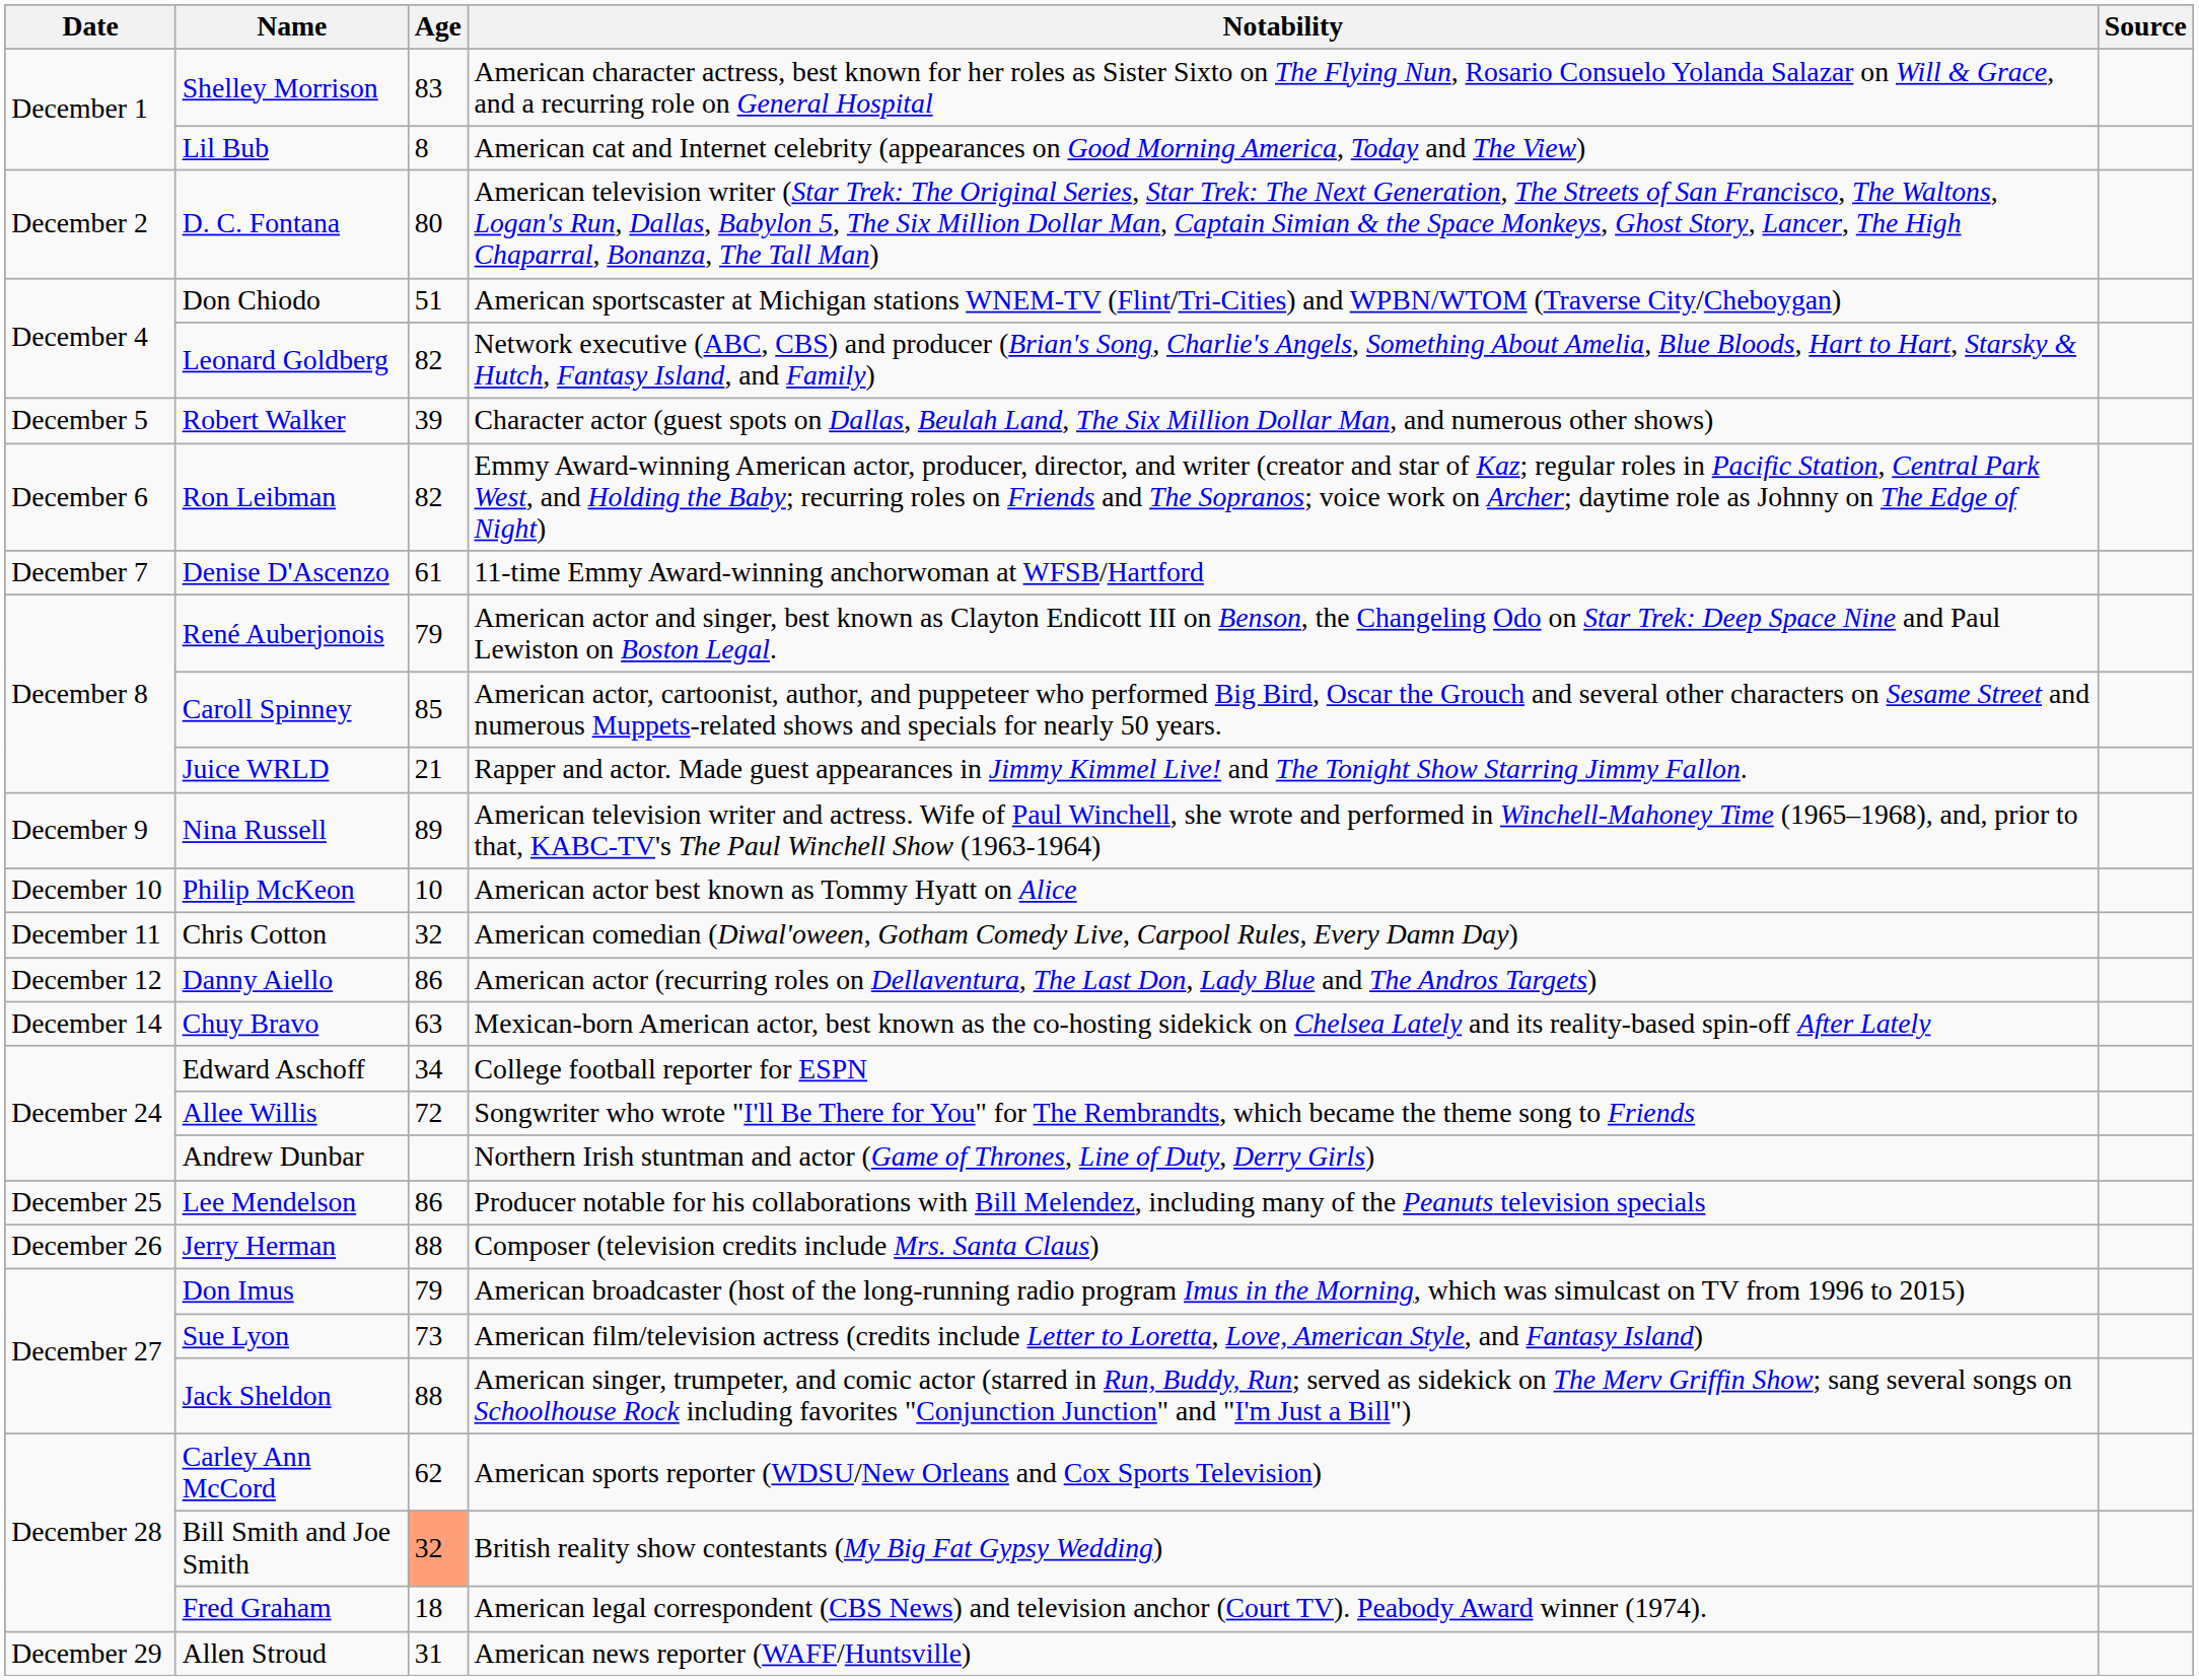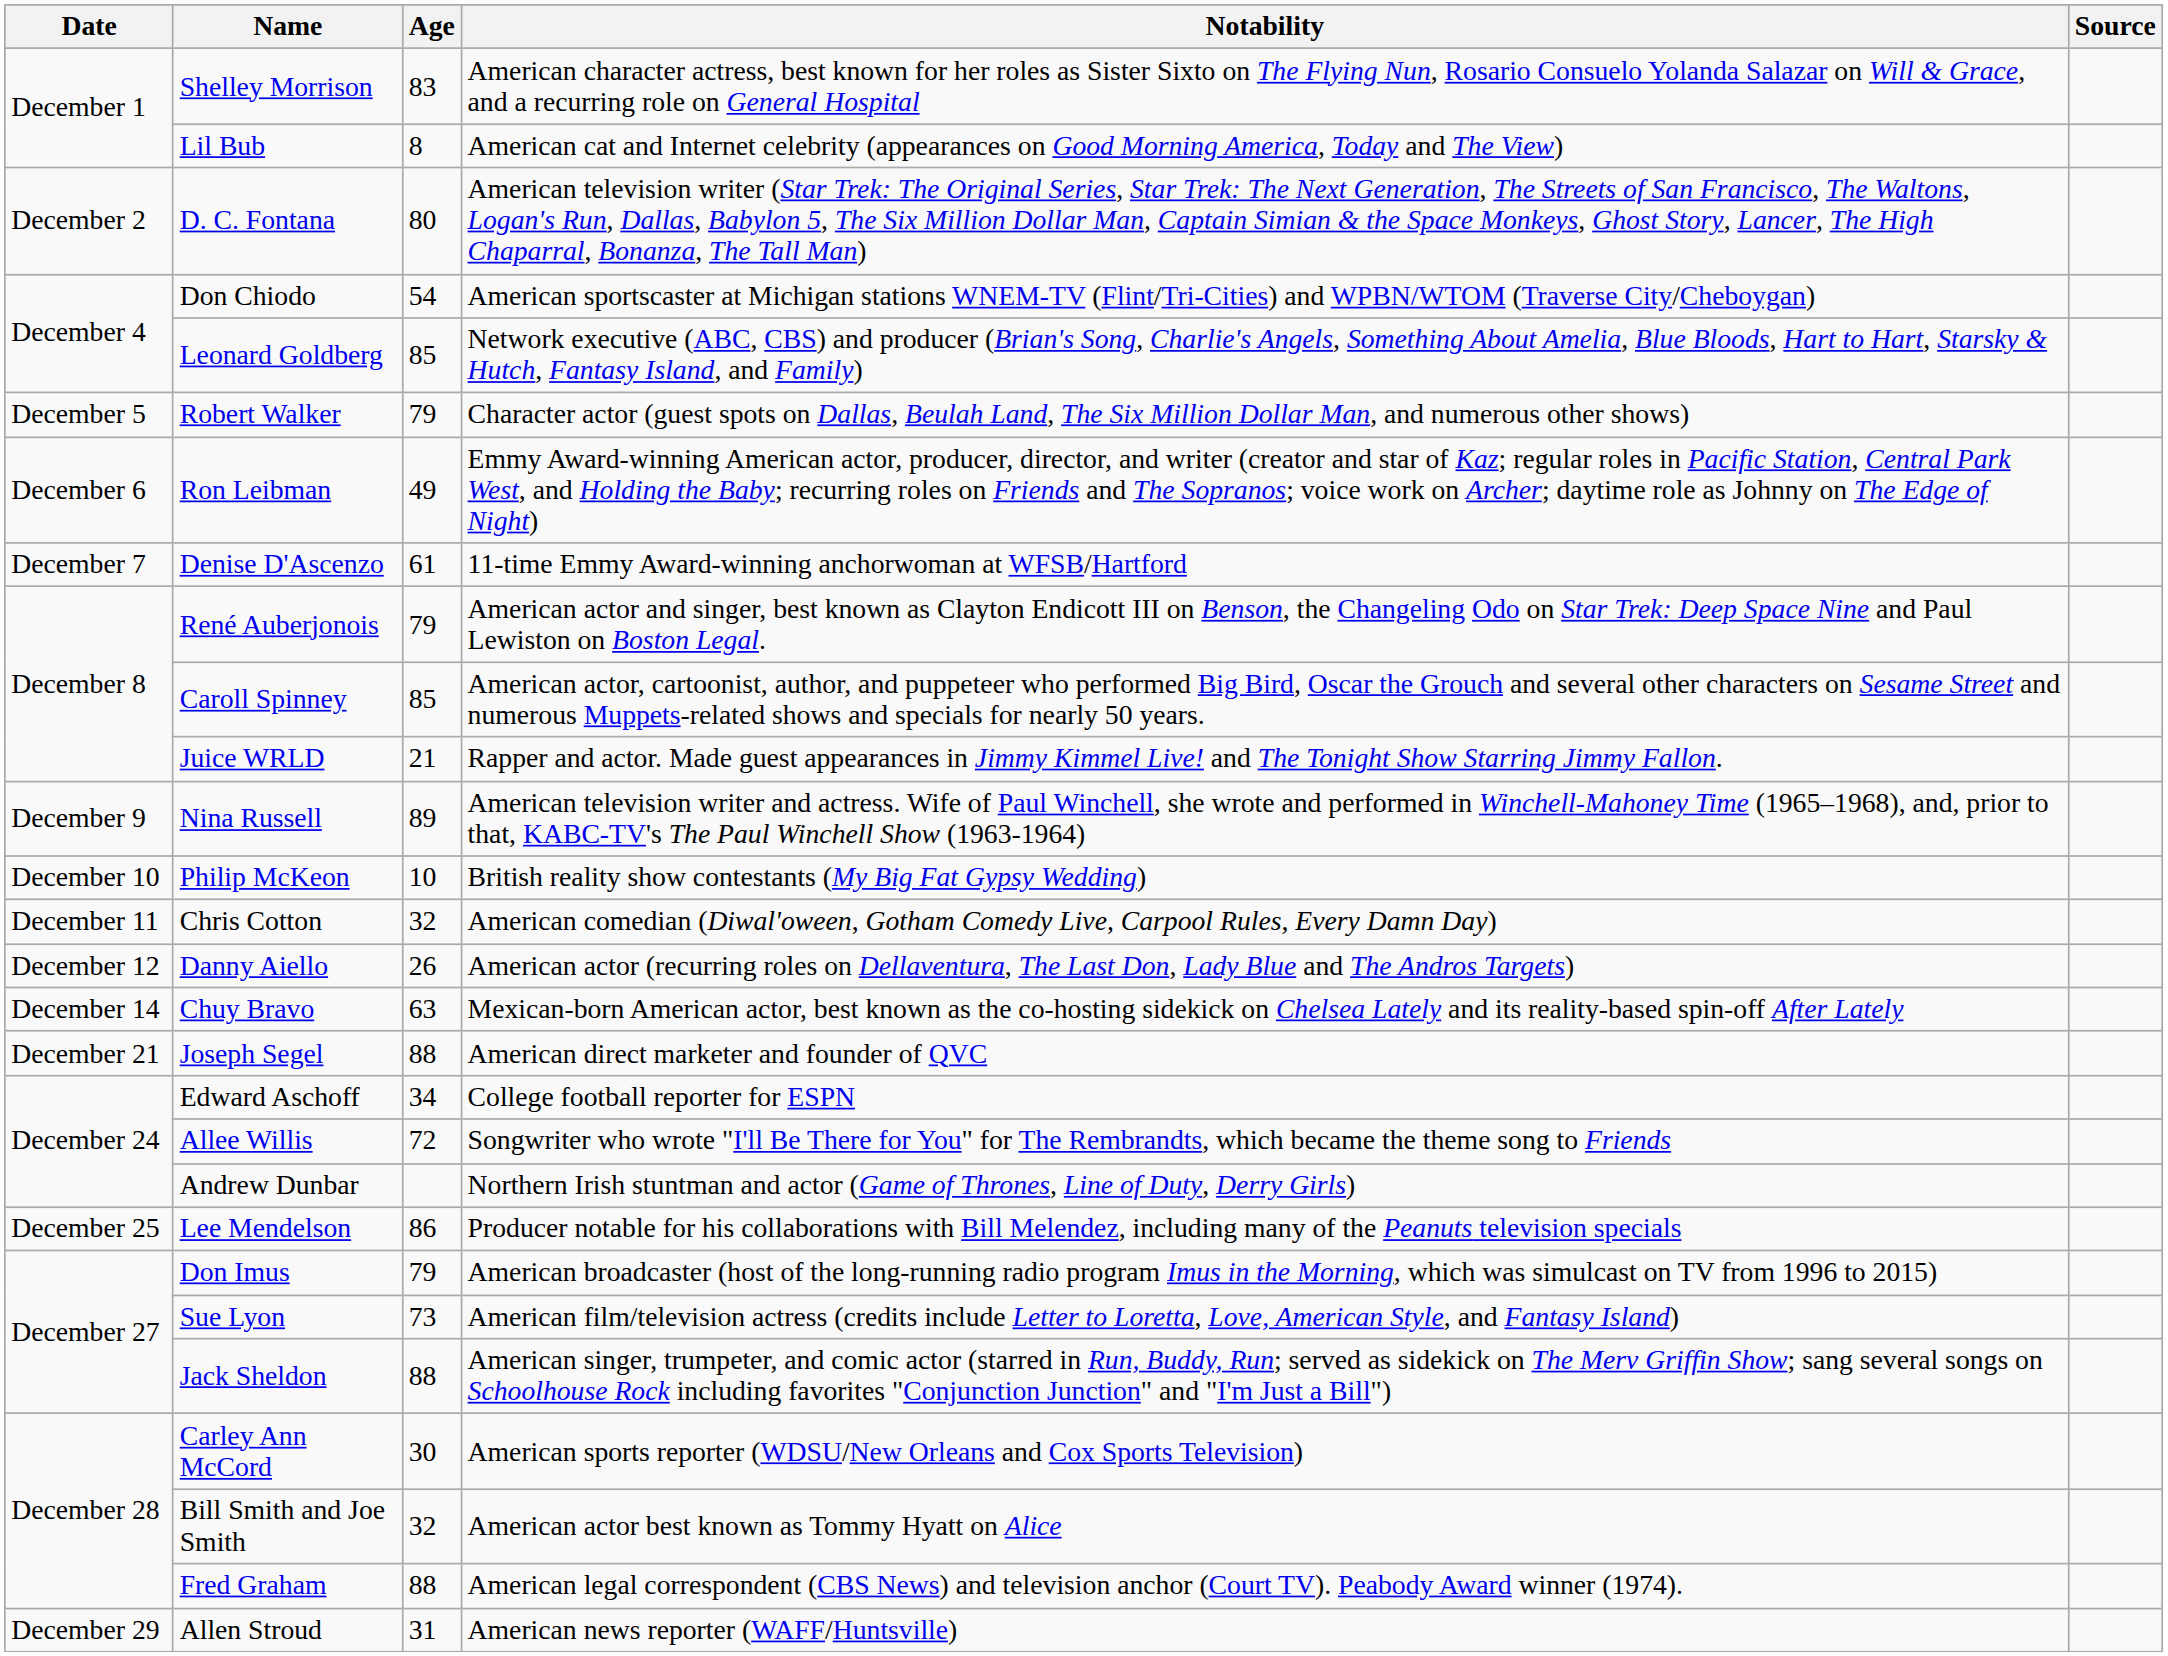Don Chiodo | Age: 51 -> 54
Leonard Goldberg | Age: 82 -> 85
Robert Walker | Age: 39 -> 79
Ron Leibman | Age: 82 -> 49
Philip McKeon | Notability: American actor best known as Tommy Hyatt on Alice -> British reality show contestants (My Big Fat Gypsy Wedding)
Danny Aiello | Age: 86 -> 26
+ row: December 21 | Joseph Segel | 88 | American direct marketer and founder of QVC
- row: December 26 | Jerry Herman | 88 | Composer (television credits include Mrs. Santa Claus)
Carley Ann McCord | Age: 62 -> 30
Bill Smith and Joe Smith | Age: lightsalmon background -> no background
Bill Smith and Joe Smith | Notability: British reality show contestants (My Big Fat Gypsy Wedding) -> American actor best known as Tommy Hyatt on Alice
Fred Graham | Age: 18 -> 88
